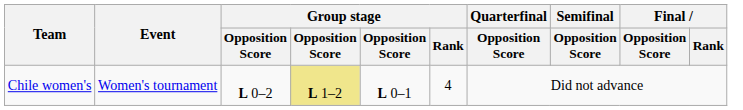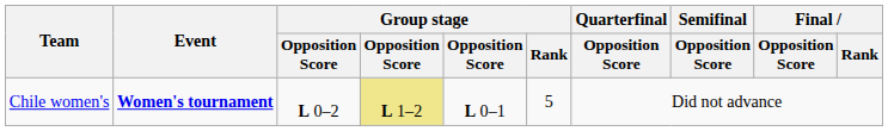Chile women's | Event: normal -> bold
Chile women's | Group stage / Rank: 4 -> 5
